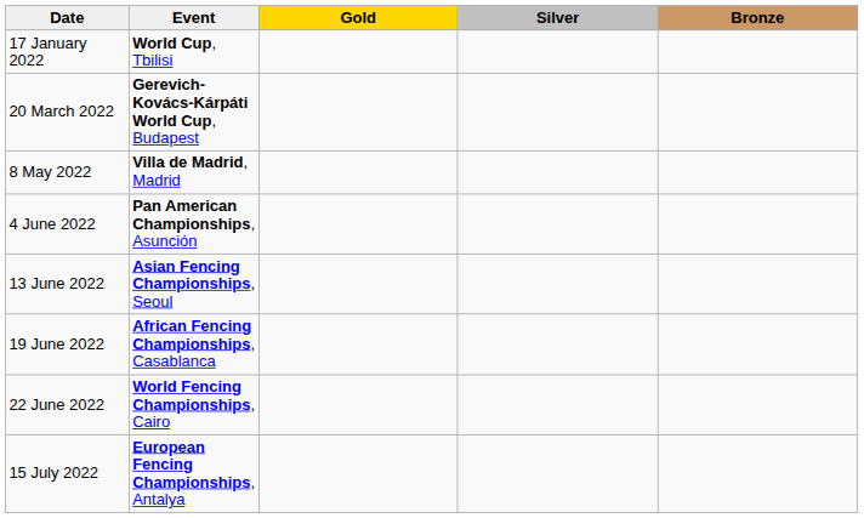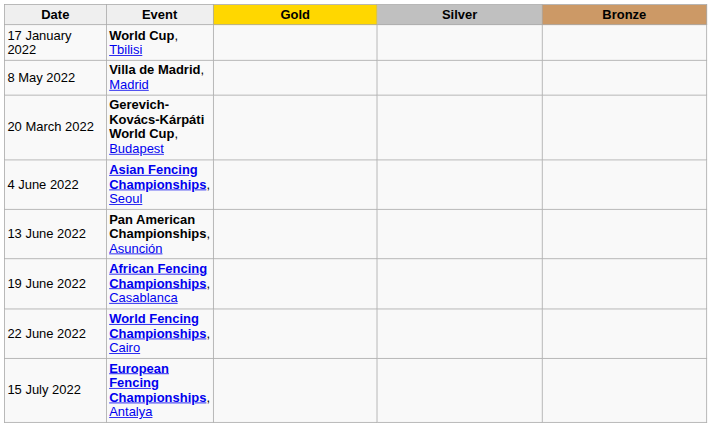rows swapped: 20 March 2022 <-> 8 May 2022
4 June 2022 | Event: Pan American Championships, Asunción -> Asian Fencing Championships, Seoul
13 June 2022 | Event: Asian Fencing Championships, Seoul -> Pan American Championships, Asunción
